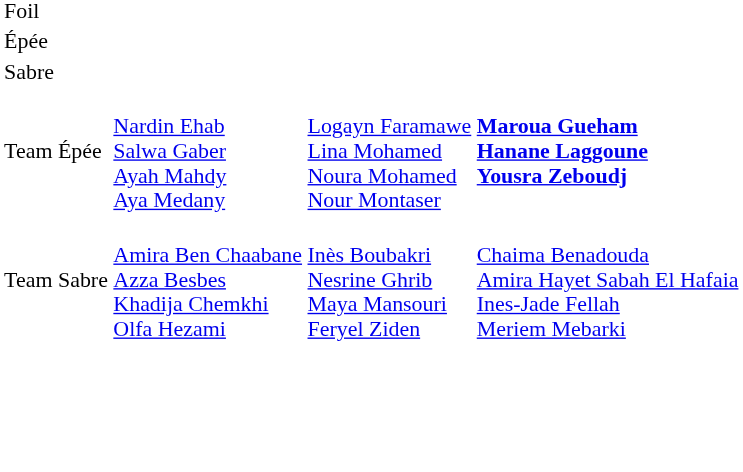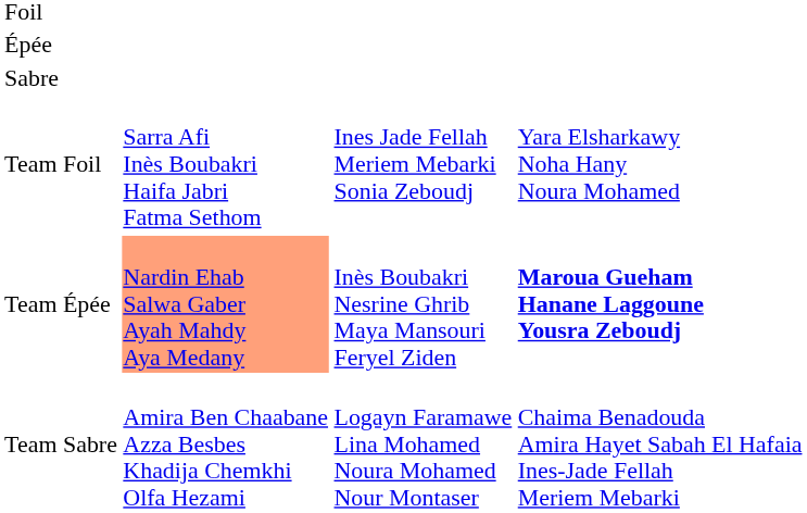+ row: Team Foil | Sarra Afi Inès Boubakri Haifa Jabri Fatma Sethom | Ines Jade Fellah Meriem Mebarki Sonia Zeboudj | Yara Elsharkawy Noha Hany Noura Mohamed
Team Épée | column 2: no background -> lightsalmon background
Team Épée | column 3: Logayn Faramawe Lina Mohamed Noura Mohamed Nour Montaser -> Inès Boubakri Nesrine Ghrib Maya Mansouri Feryel Ziden
Team Sabre | column 3: Inès Boubakri Nesrine Ghrib Maya Mansouri Feryel Ziden -> Logayn Faramawe Lina Mohamed Noura Mohamed Nour Montaser
